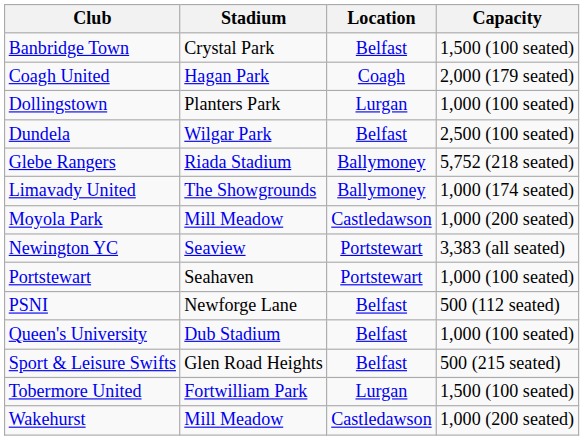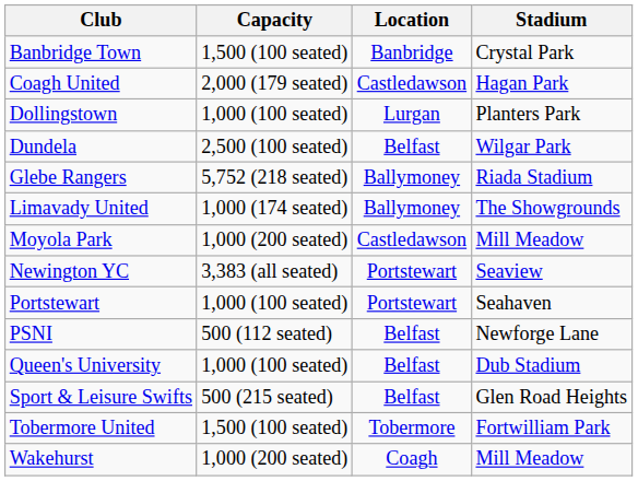columns swapped: Stadium <-> Capacity
Banbridge Town | Location: Belfast -> Banbridge
Coagh United | Location: Coagh -> Castledawson
Tobermore United | Location: Lurgan -> Tobermore
Wakehurst | Location: Castledawson -> Coagh
